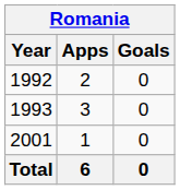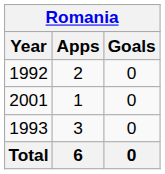rows swapped: 1993 <-> 2001
